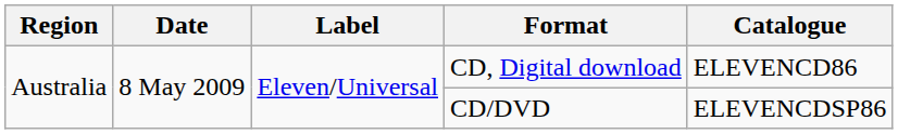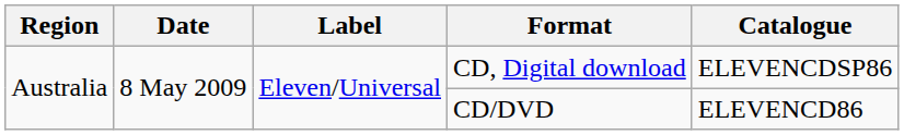CD, Digital download | Catalogue: ELEVENCD86 -> ELEVENCDSP86
CD/DVD | Catalogue: ELEVENCDSP86 -> ELEVENCD86
